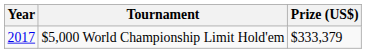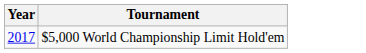- column: Prize (US$) | $333,379
